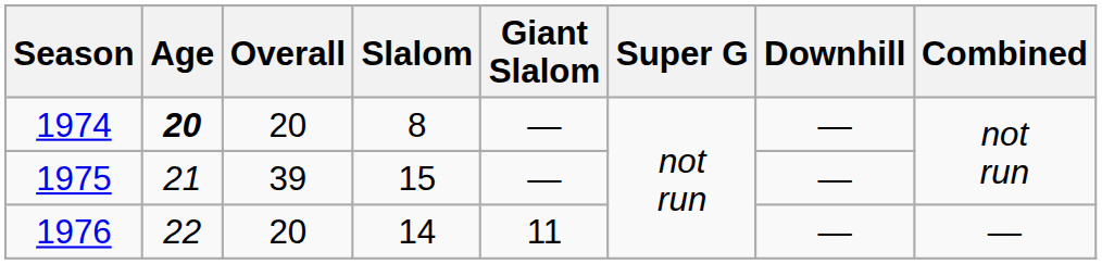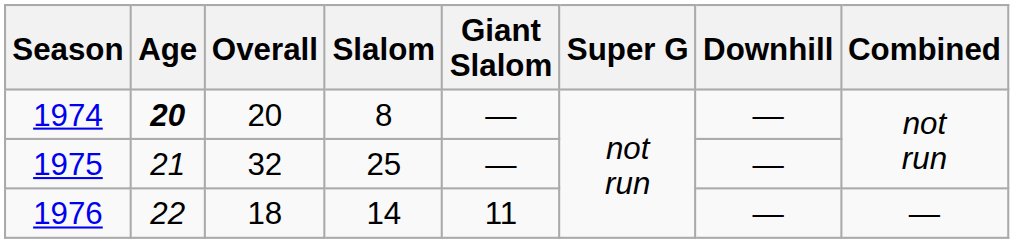1975 | Overall: 39 -> 32
1975 | Slalom: 15 -> 25
1976 | Overall: 20 -> 18
